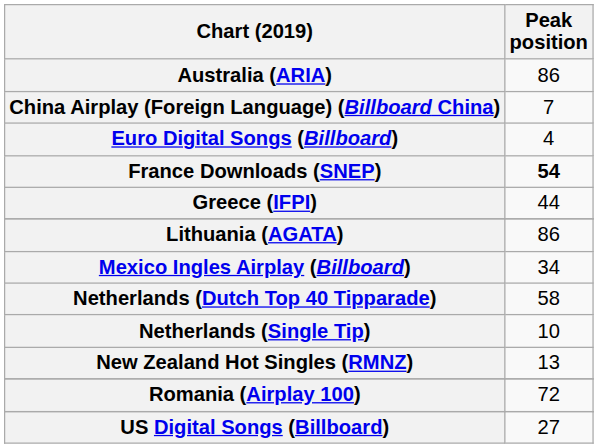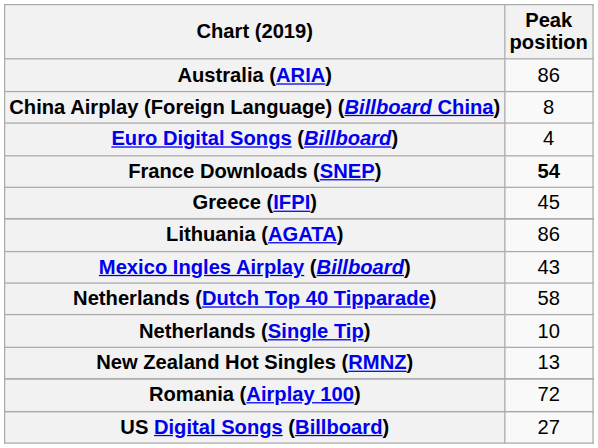China Airplay (Foreign Language) (Billboard China) | Peak position: 7 -> 8
Greece (IFPI) | Peak position: 44 -> 45
Mexico Ingles Airplay (Billboard) | Peak position: 34 -> 43
